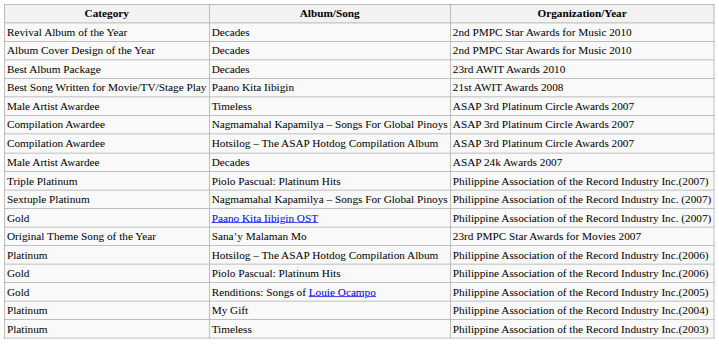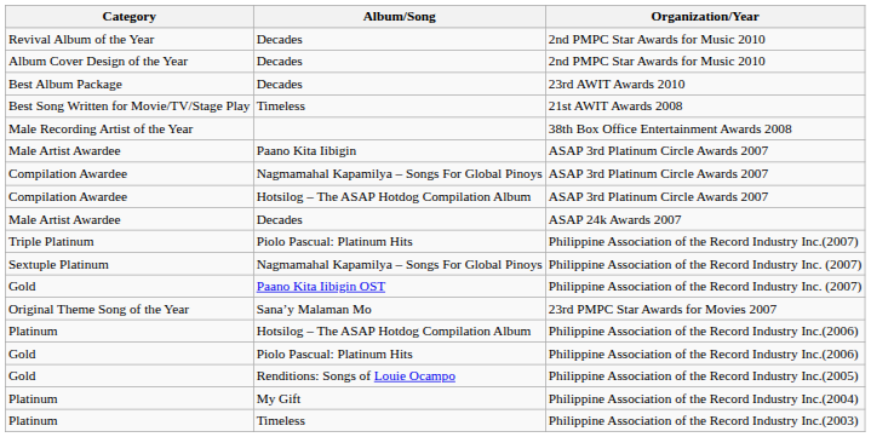21st AWIT Awards 2008 | Album/Song: Paano Kita Iibigin -> Timeless
+ row: Male Recording Artist of the Year | 38th Box Office Entertainment Awards 2008
Male Artist Awardee / ASAP 3rd Platinum Circle Awards 2007 | Album/Song: Timeless -> Paano Kita Iibigin
